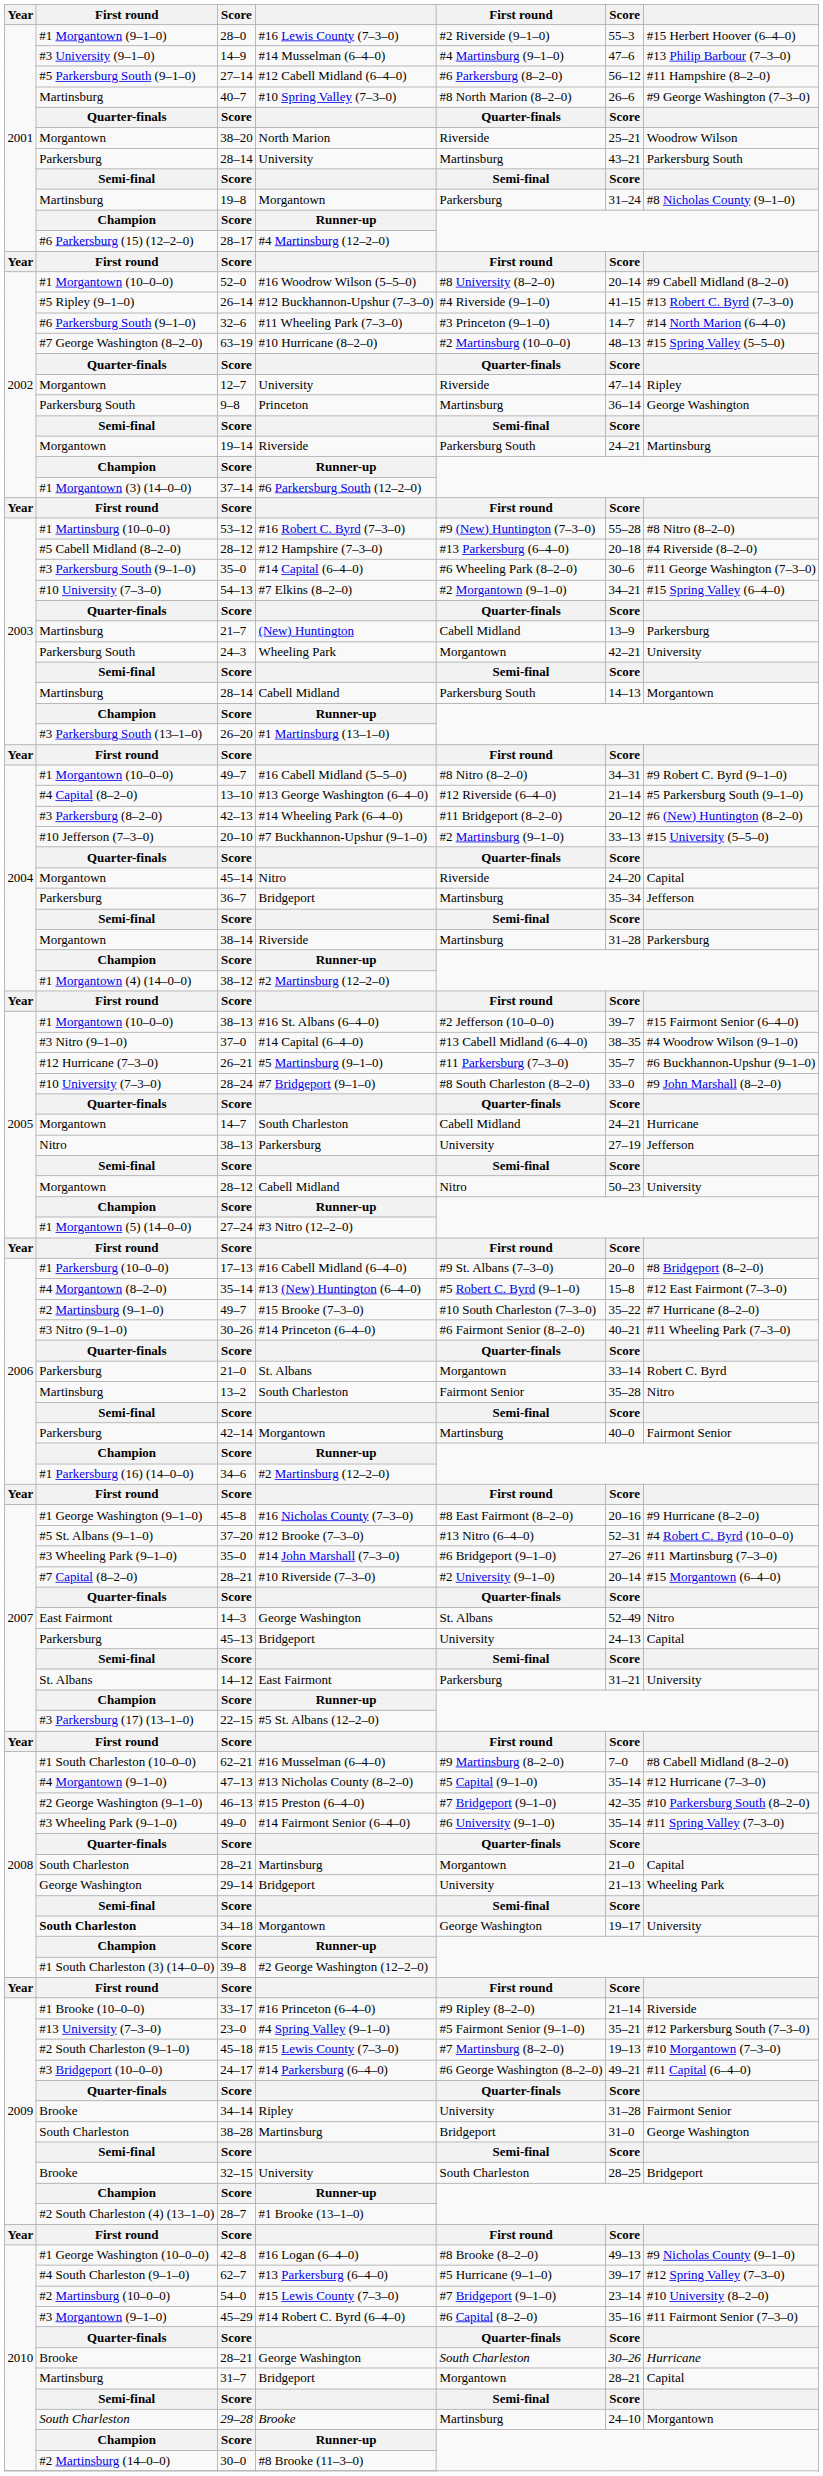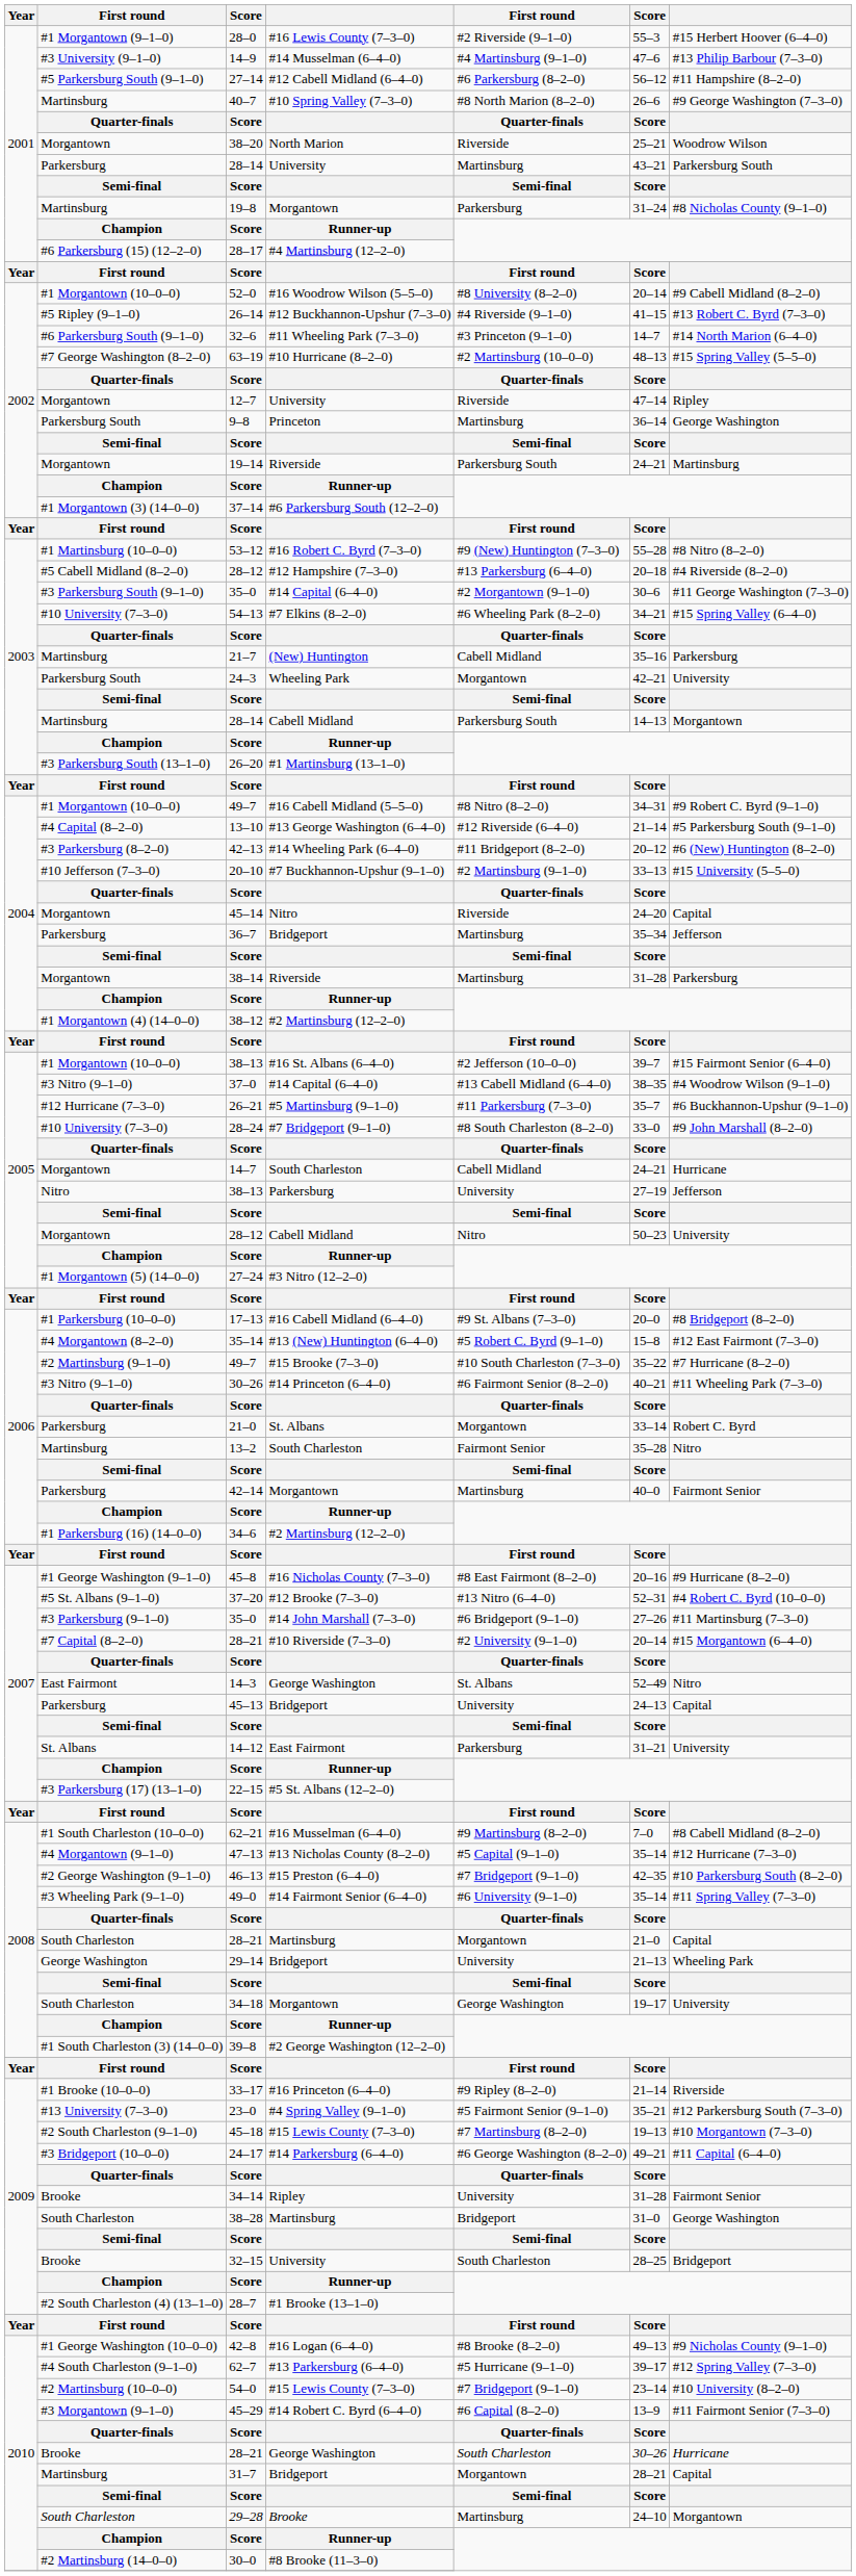35–0 / #14 Capital (6–4–0) | column 5: #6 Wheeling Park (8–2–0) -> #2 Morgantown (9–1–0)
54–13 | column 5: #2 Morgantown (9–1–0) -> #6 Wheeling Park (8–2–0)
21–7 | column 6: 13–9 -> 35–16
35–0 / #14 John Marshall (7–3–0) | column 2: #3 Wheeling Park (9–1–0) -> #3 Parkersburg (9–1–0)
34–18 | column 2: bold -> normal
45–29 | column 6: 35–16 -> 13–9
